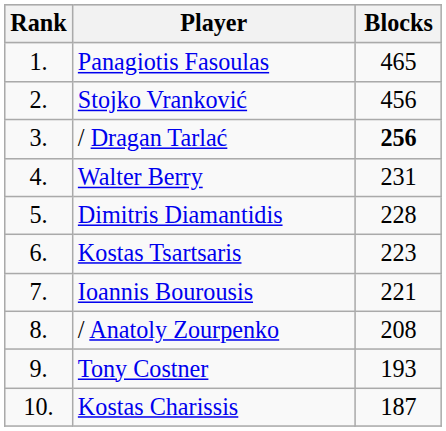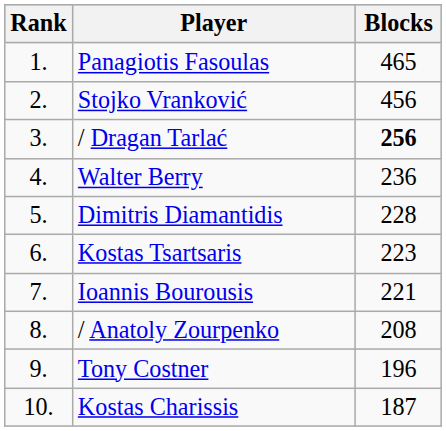Walter Berry | Blocks: 231 -> 236
Tony Costner | Blocks: 193 -> 196
